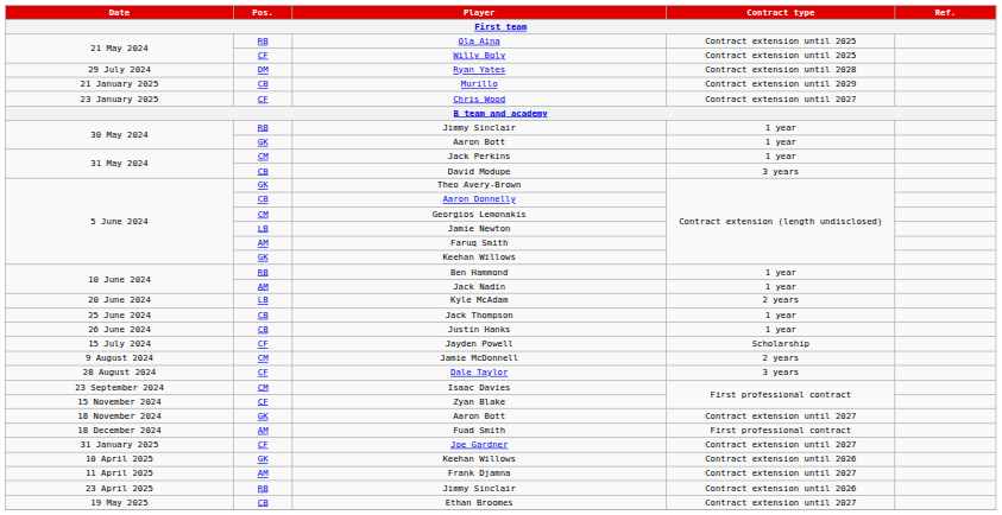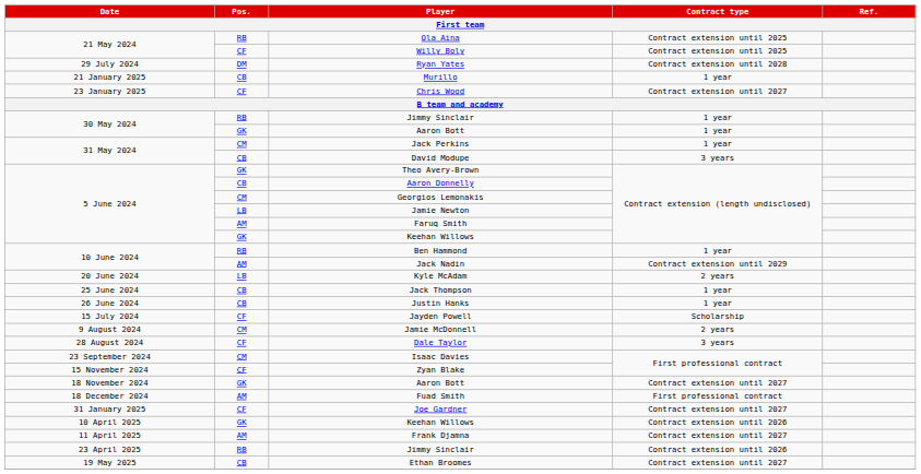Murillo | Contract type: Contract extension until 2029 -> 1 year
Jack Nadin | Contract type: 1 year -> Contract extension until 2029
